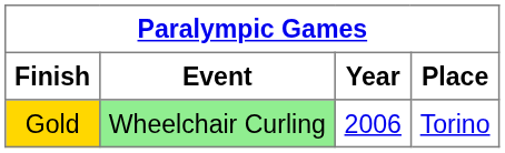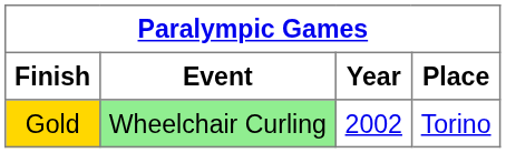Gold | Year: 2006 -> 2002
